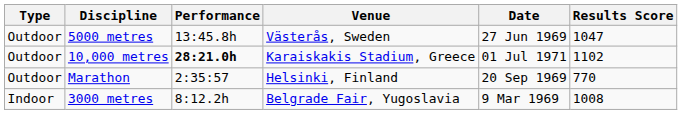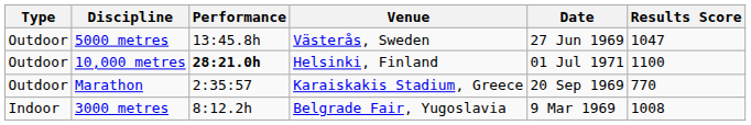10,000 metres | Venue: Karaiskakis Stadium, Greece -> Helsinki, Finland
10,000 metres | Results Score: 1102 -> 1100
Marathon | Venue: Helsinki, Finland -> Karaiskakis Stadium, Greece
